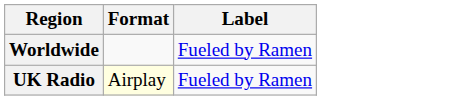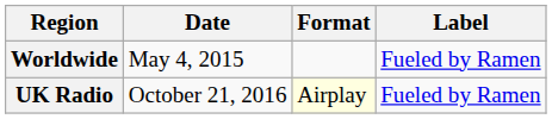+ column: Date | May 4, 2015 | October 21, 2016
